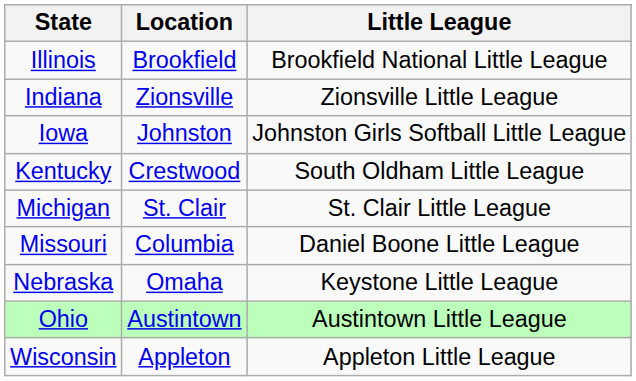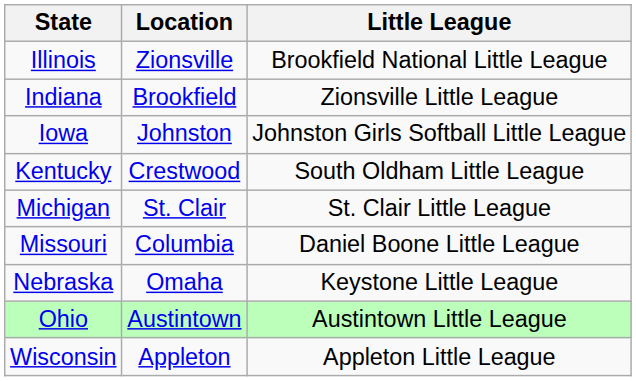Illinois | Location: Brookfield -> Zionsville
Indiana | Location: Zionsville -> Brookfield
